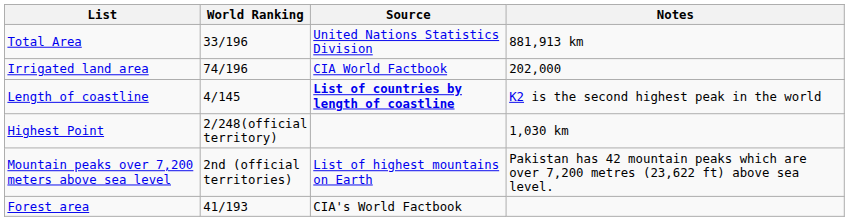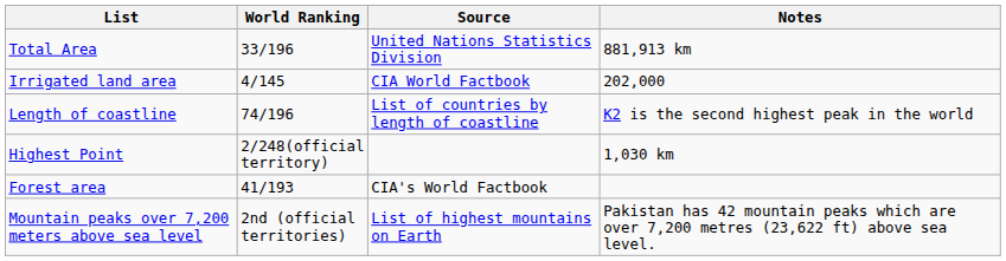Irrigated land area | World Ranking: 74/196 -> 4/145
Length of coastline | World Ranking: 4/145 -> 74/196
Length of coastline | Source: bold -> normal
rows swapped: Mountain peaks over 7,200 meters above sea level <-> Forest area
